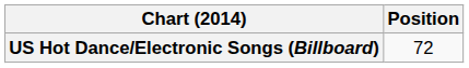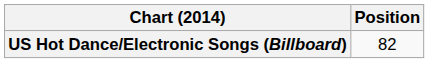US Hot Dance/Electronic Songs (Billboard) | Position: 72 -> 82
